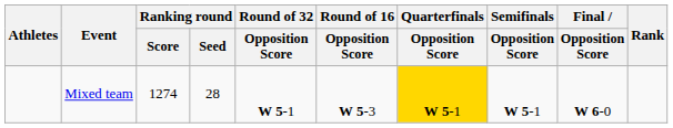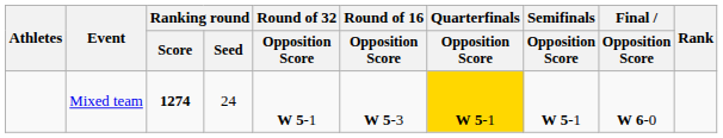Mixed team | Ranking round / Score: normal -> bold
Mixed team | Ranking round / Seed: 28 -> 24
